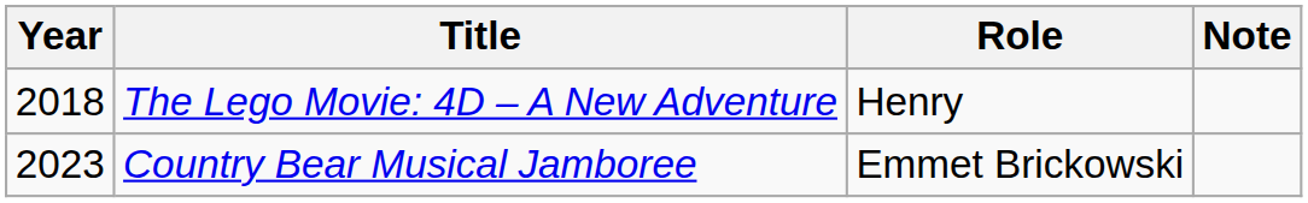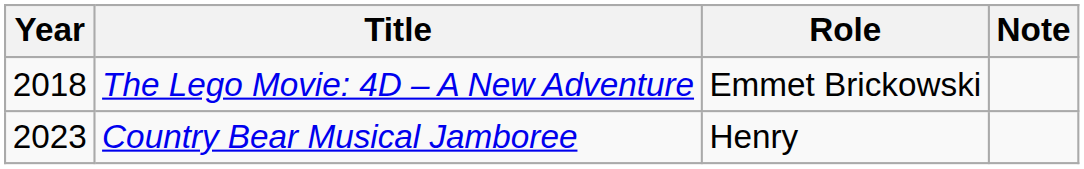The Lego Movie: 4D – A New Adventure | Role: Henry -> Emmet Brickowski
Country Bear Musical Jamboree | Role: Emmet Brickowski -> Henry
